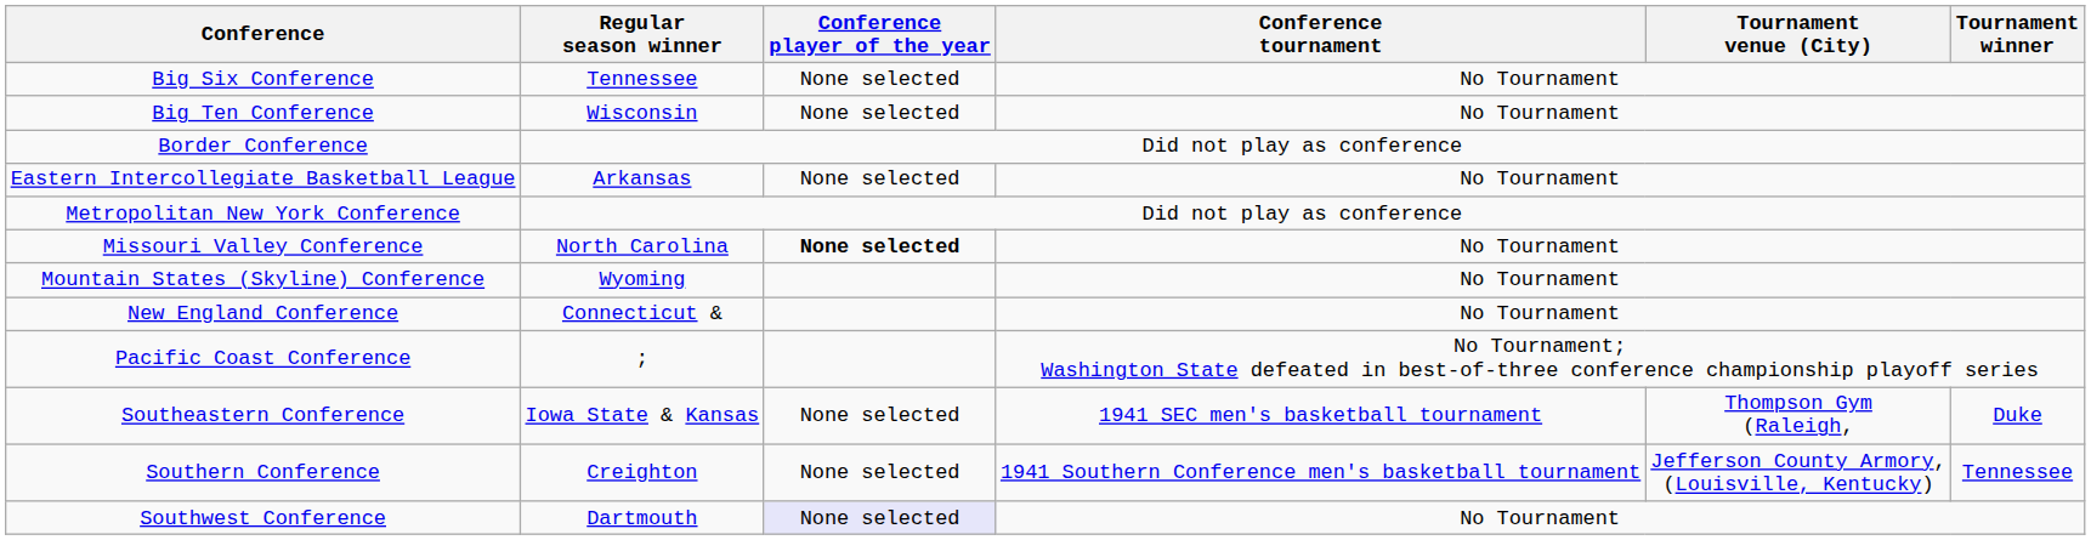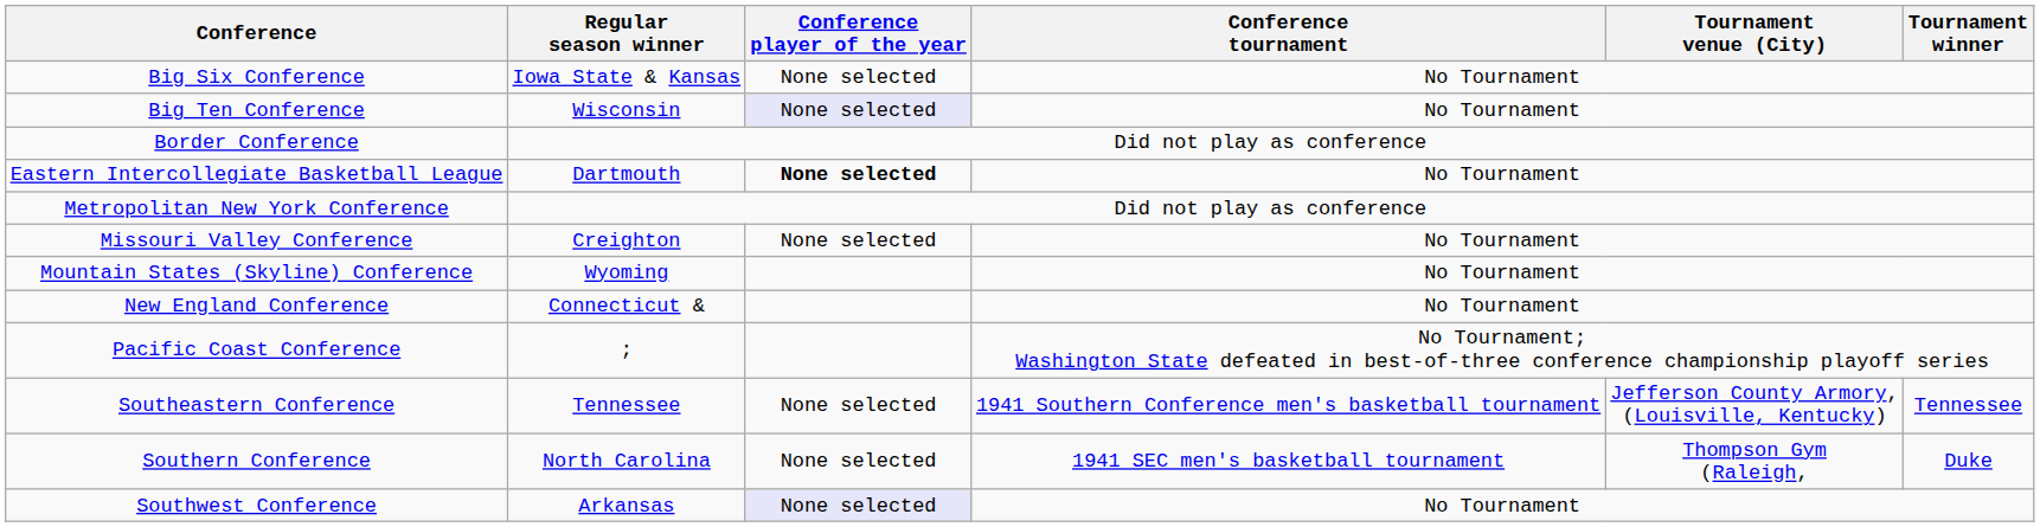Big Six Conference | Regular season winner: Tennessee -> Iowa State & Kansas
Big Ten Conference | Conference player of the year: no background -> lavender background
Eastern Intercollegiate Basketball League | Regular season winner: Arkansas -> Dartmouth
Eastern Intercollegiate Basketball League | Conference player of the year: normal -> bold
Missouri Valley Conference | Regular season winner: North Carolina -> Creighton
Missouri Valley Conference | Conference player of the year: bold -> normal
Southeastern Conference | Regular season winner: Iowa State & Kansas -> Tennessee
Southeastern Conference | Conference tournament: 1941 SEC men's basketball tournament -> 1941 Southern Conference men's basketball tournament
Southeastern Conference | Tournament venue (City): Thompson Gym (Raleigh, -> Jefferson County Armory, (Louisville, Kentucky)
Southeastern Conference | Tournament winner: Duke -> Tennessee
Southern Conference | Regular season winner: Creighton -> North Carolina
Southern Conference | Conference tournament: 1941 Southern Conference men's basketball tournament -> 1941 SEC men's basketball tournament
Southern Conference | Tournament venue (City): Jefferson County Armory, (Louisville, Kentucky) -> Thompson Gym (Raleigh,
Southern Conference | Tournament winner: Tennessee -> Duke
Southwest Conference | Regular season winner: Dartmouth -> Arkansas
